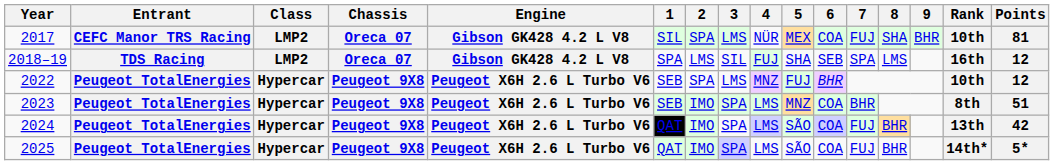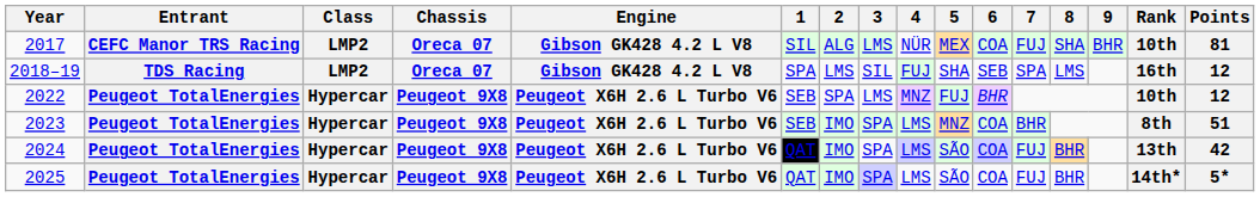2017 | 2: SPA -> ALG
